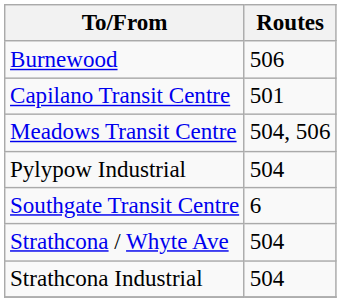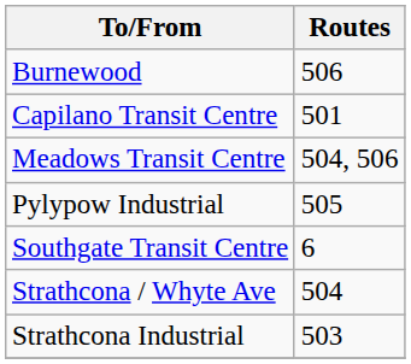Pylypow Industrial | Routes: 504 -> 505
Strathcona Industrial | Routes: 504 -> 503
